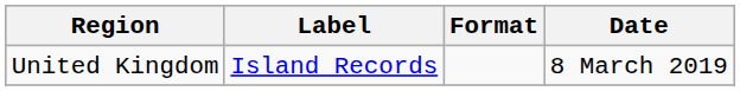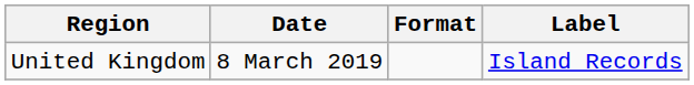columns swapped: Date <-> Label
